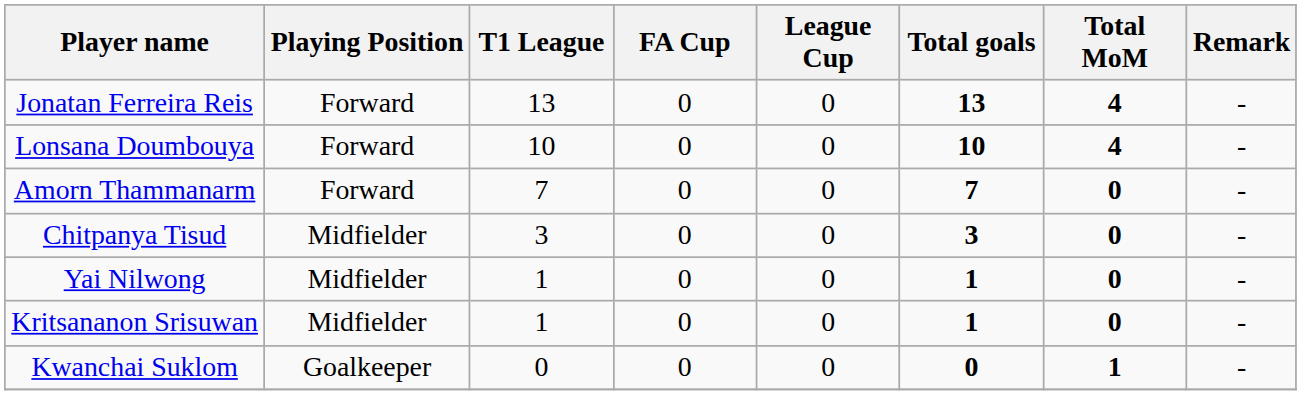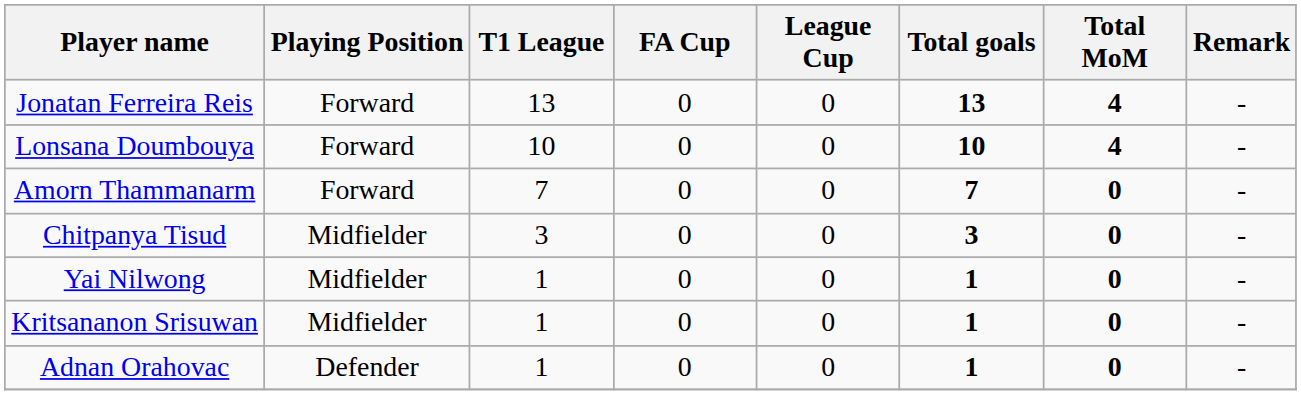+ row: Adnan Orahovac | Defender | 1 | 0 | 0 | 1 | 0 | -
- row: Kwanchai Suklom | Goalkeeper | 0 | 0 | 0 | 0 | 1 | -
